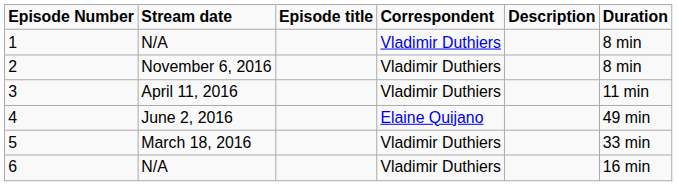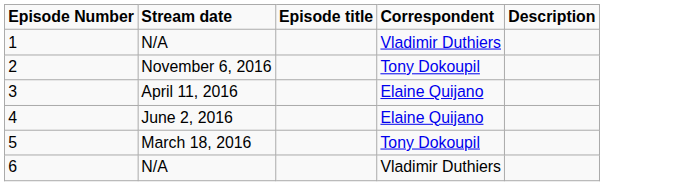- column: Duration | 8 min | 8 min | 11 min | 49 min | 33 min | 16 min
2 | Correspondent: Vladimir Duthiers -> Tony Dokoupil
3 | Correspondent: Vladimir Duthiers -> Elaine Quijano
5 | Correspondent: Vladimir Duthiers -> Tony Dokoupil
